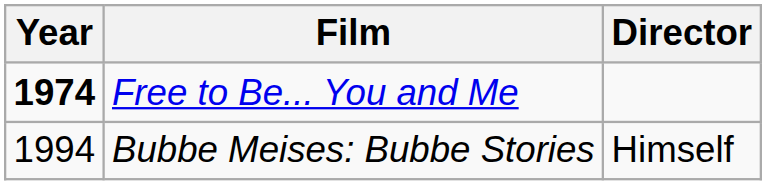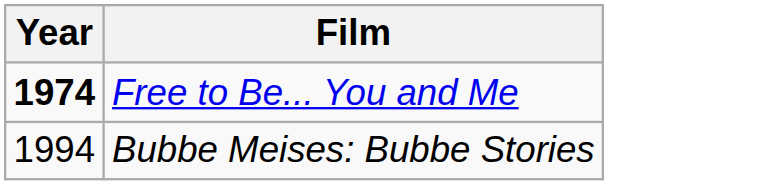- column: Director | Himself
